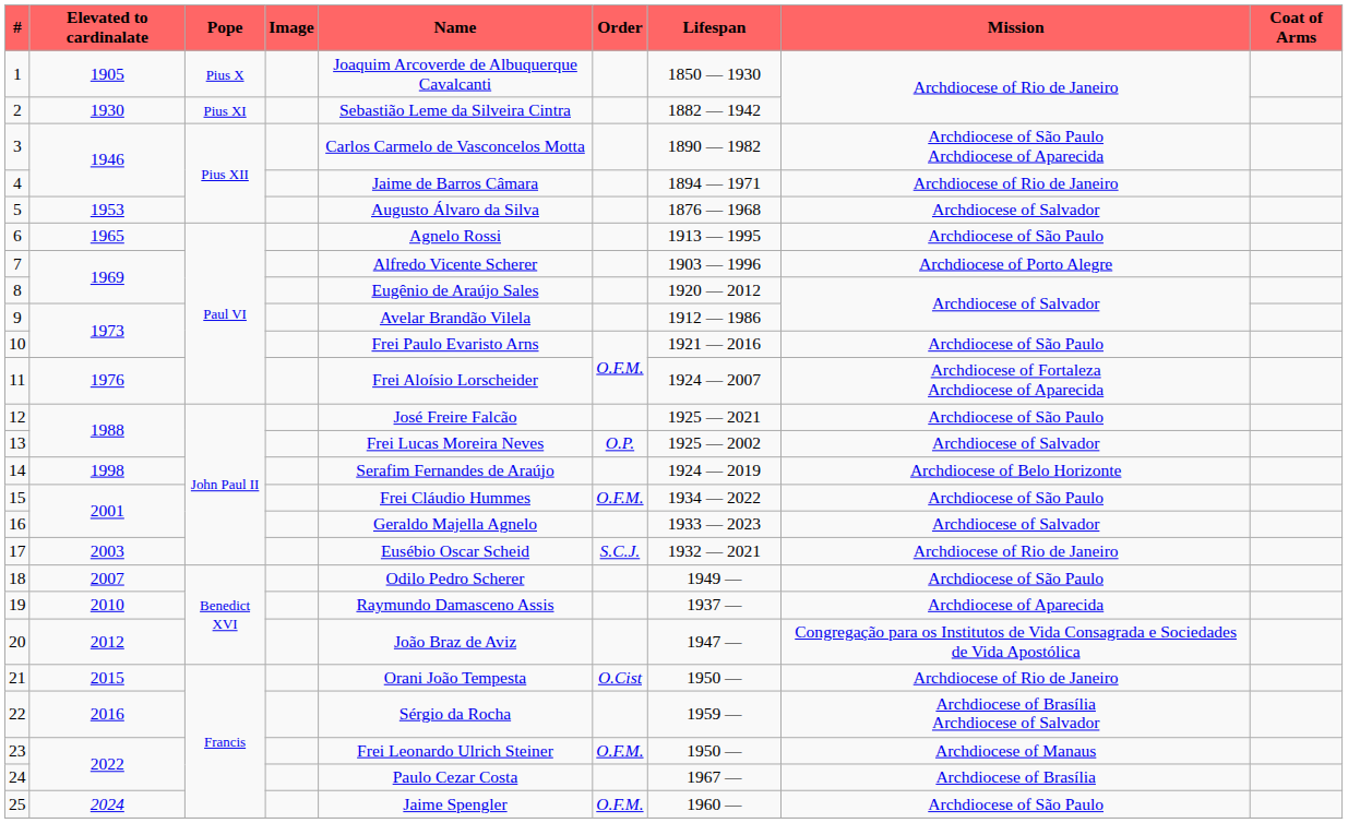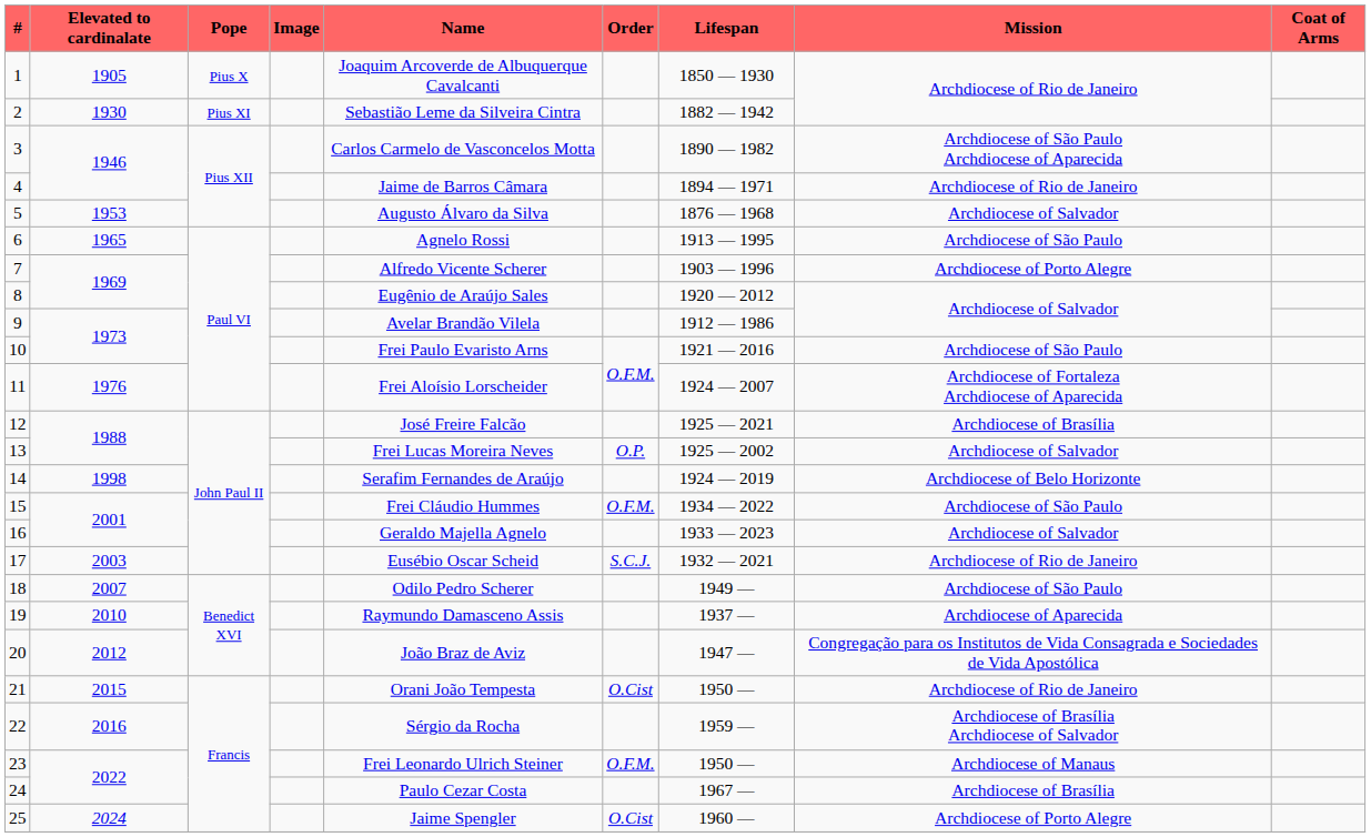12 | Mission: Archdiocese of São Paulo -> Archdiocese of Brasília
25 | Order: O.F.M. -> O.Cist
25 | Mission: Archdiocese of São Paulo -> Archdiocese of Porto Alegre
